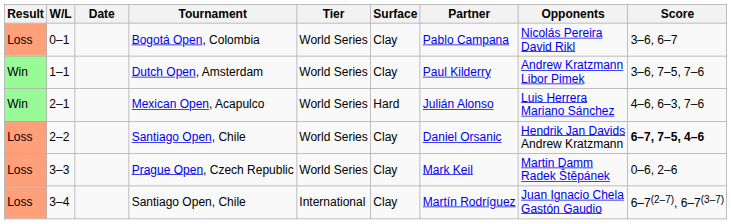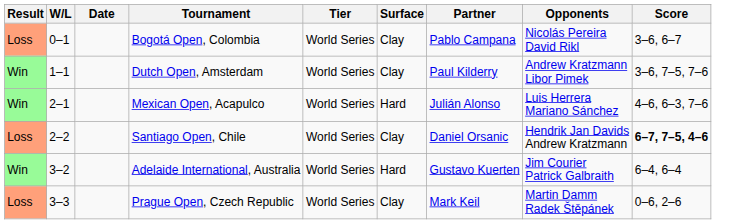+ row: Win | 3–2 | Adelaide International, Australia | World Series | Hard | Gustavo Kuerten | Jim Courier Patrick Galbraith | 6–4, 6–4
- row: Loss | 3–4 | Santiago Open, Chile | International | Clay | Martín Rodríguez | Juan Ignacio Chela Gastón Gaudio | 6–7(2–7), 6–7(3–7)
